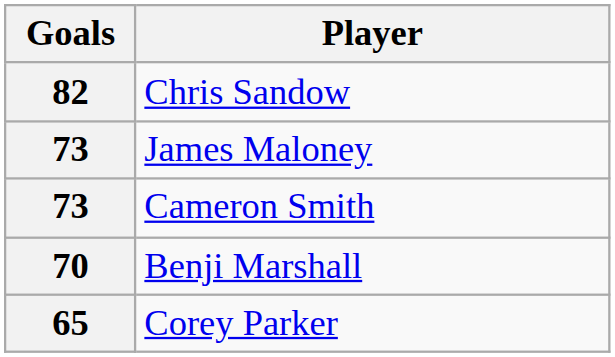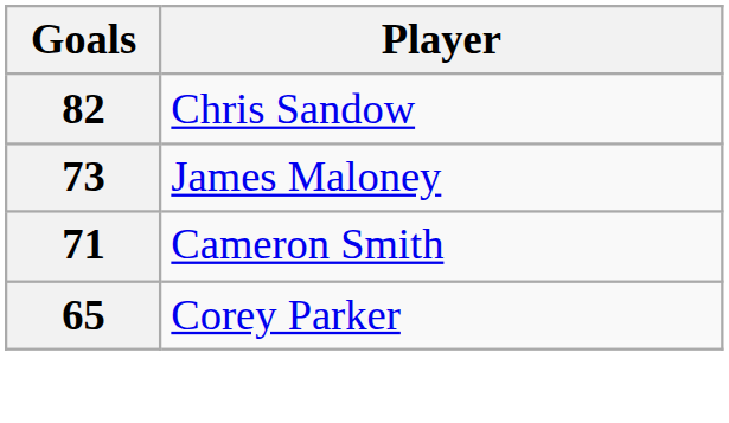Cameron Smith | Goals: 73 -> 71
- row: 70 | Benji Marshall
